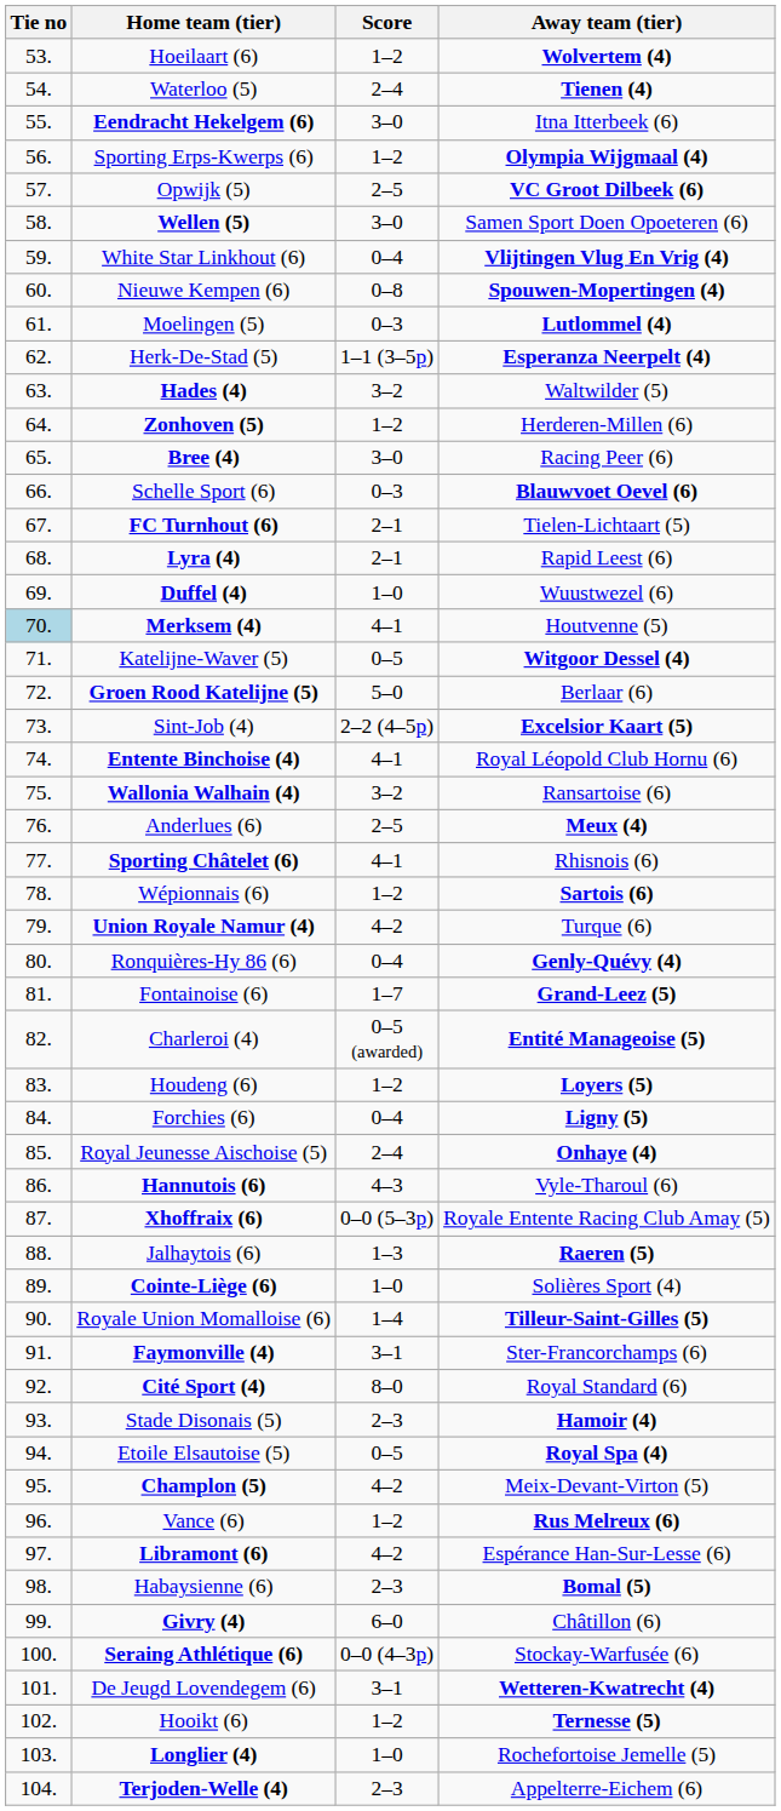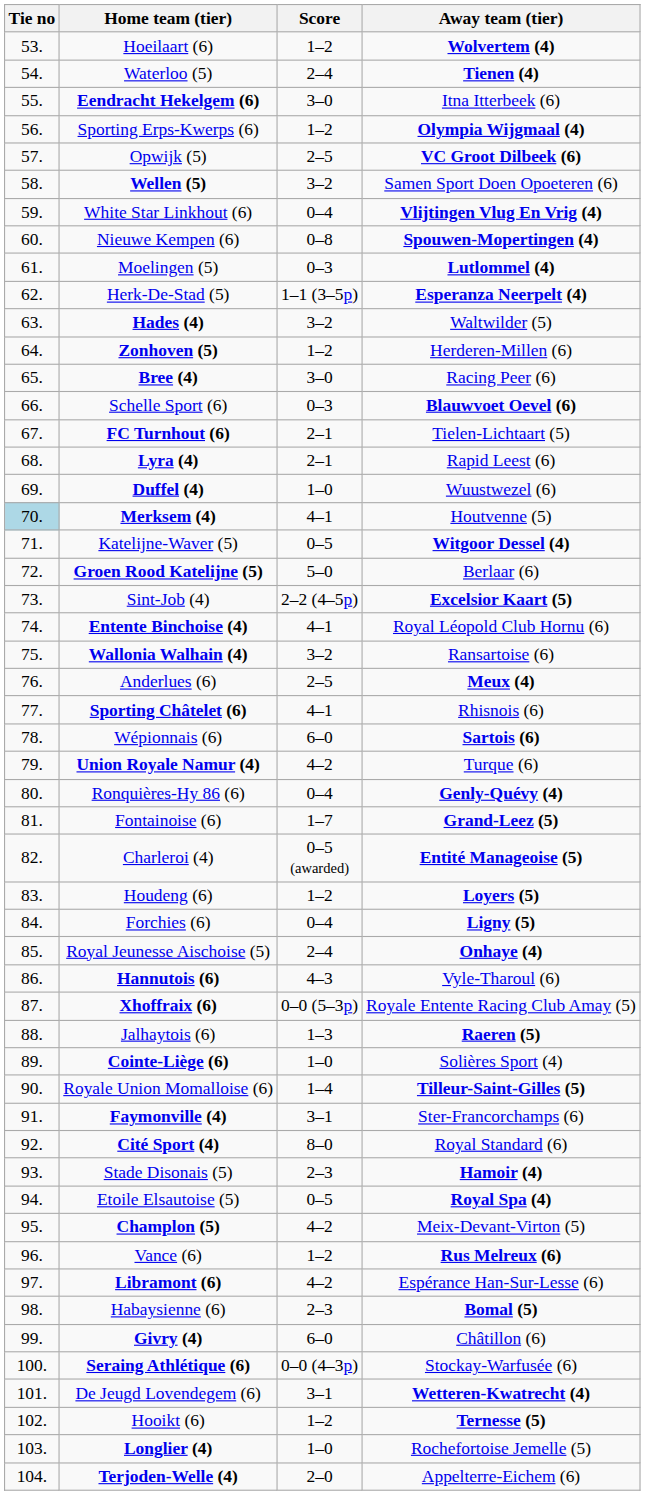Wellen (5) | Score: 3–0 -> 3–2
Wépionnais (6) | Score: 1–2 -> 6–0
Terjoden-Welle (4) | Score: 2–3 -> 2–0
